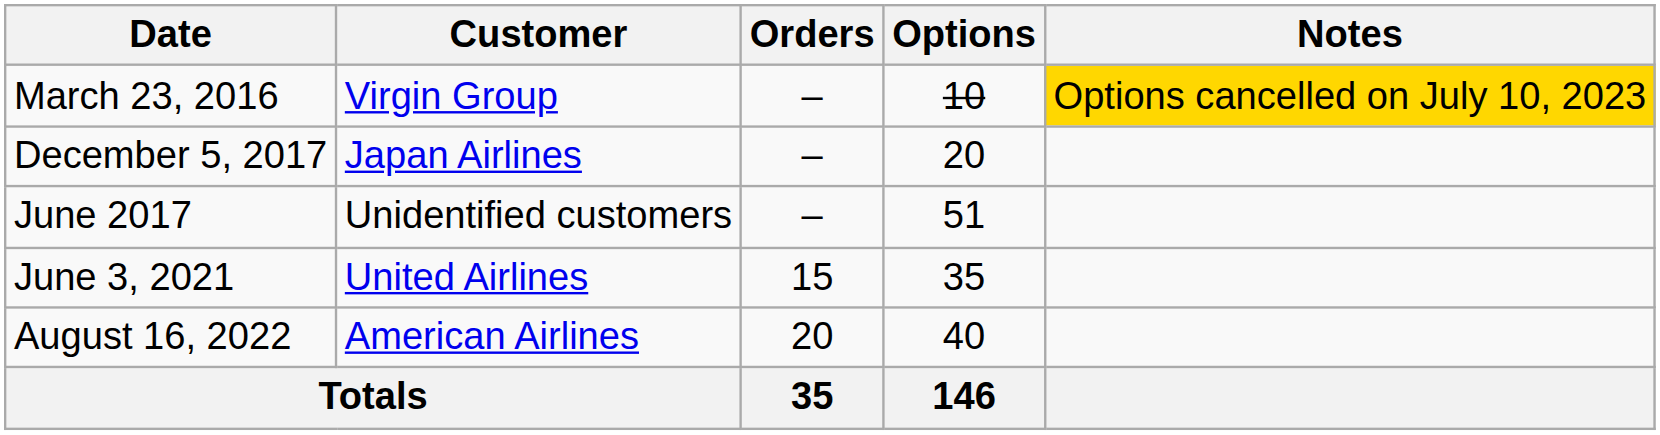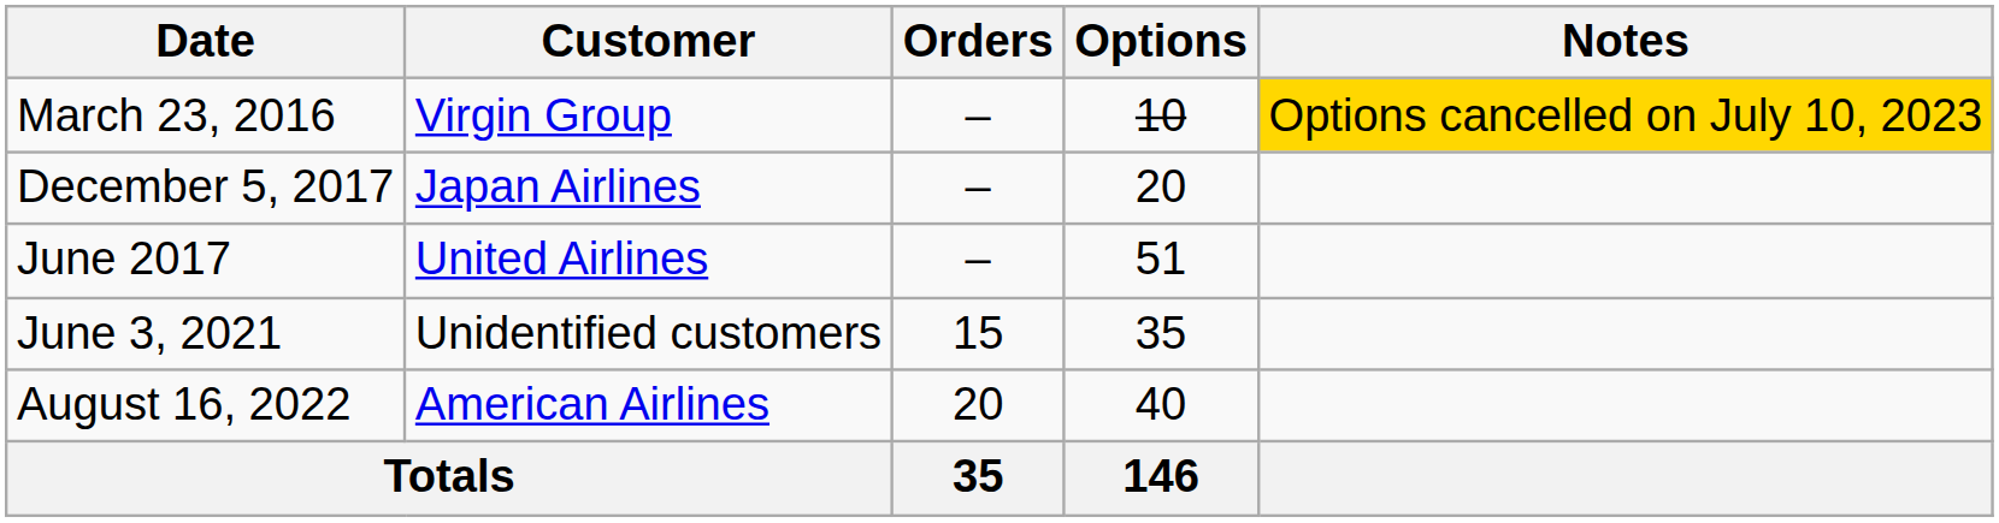June 2017 | Customer: Unidentified customers -> United Airlines
June 3, 2021 | Customer: United Airlines -> Unidentified customers
